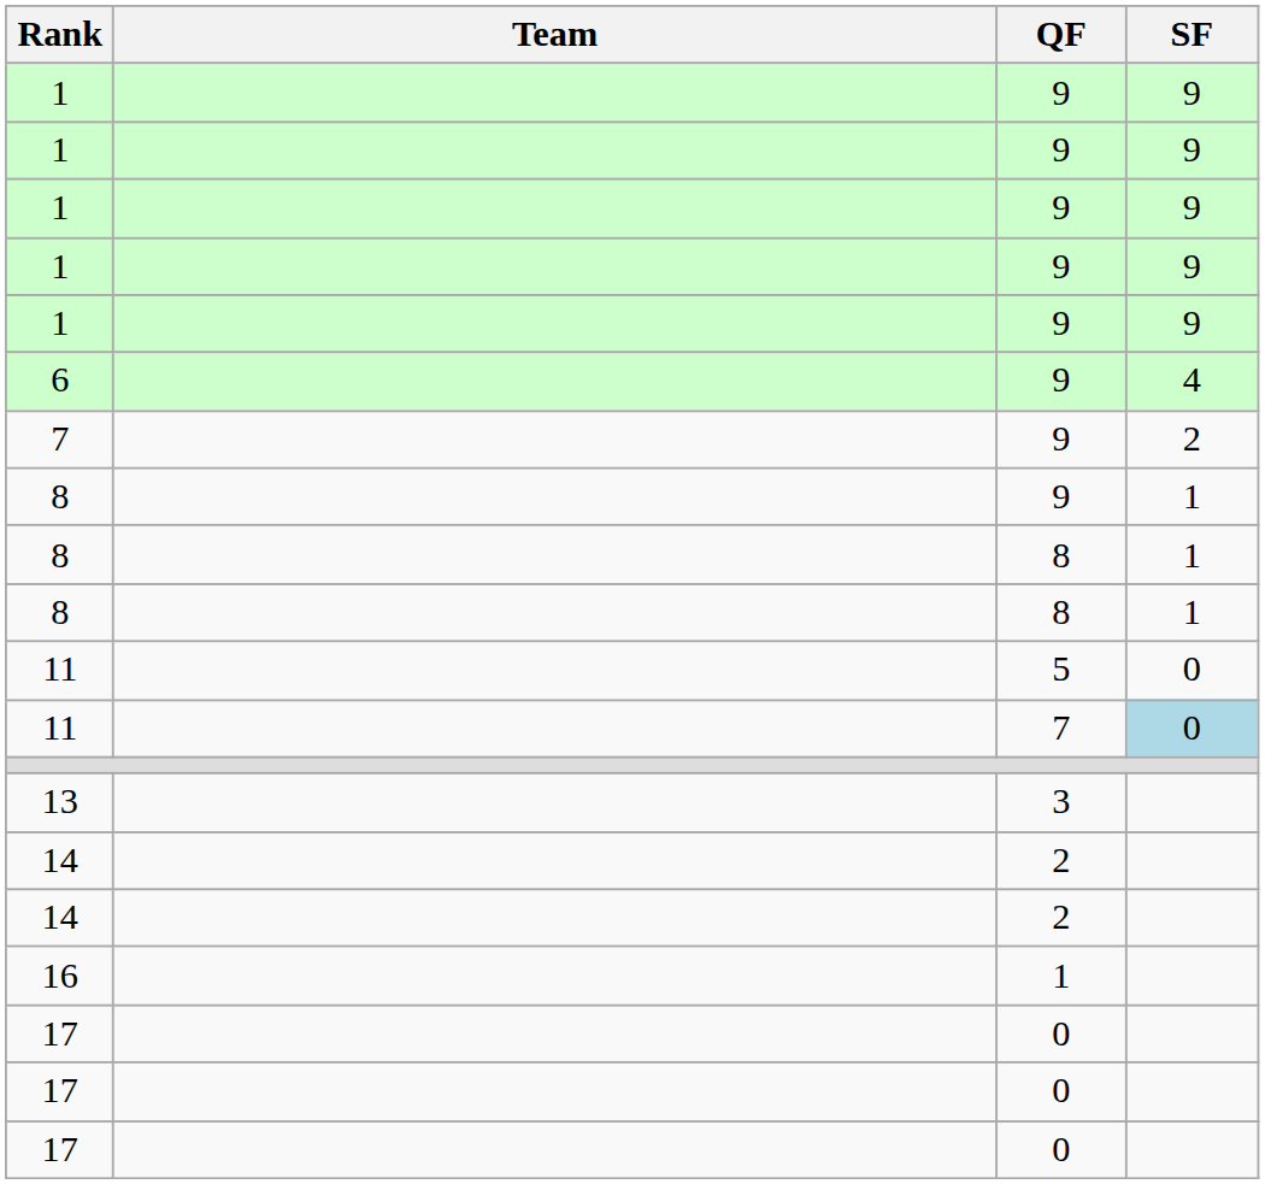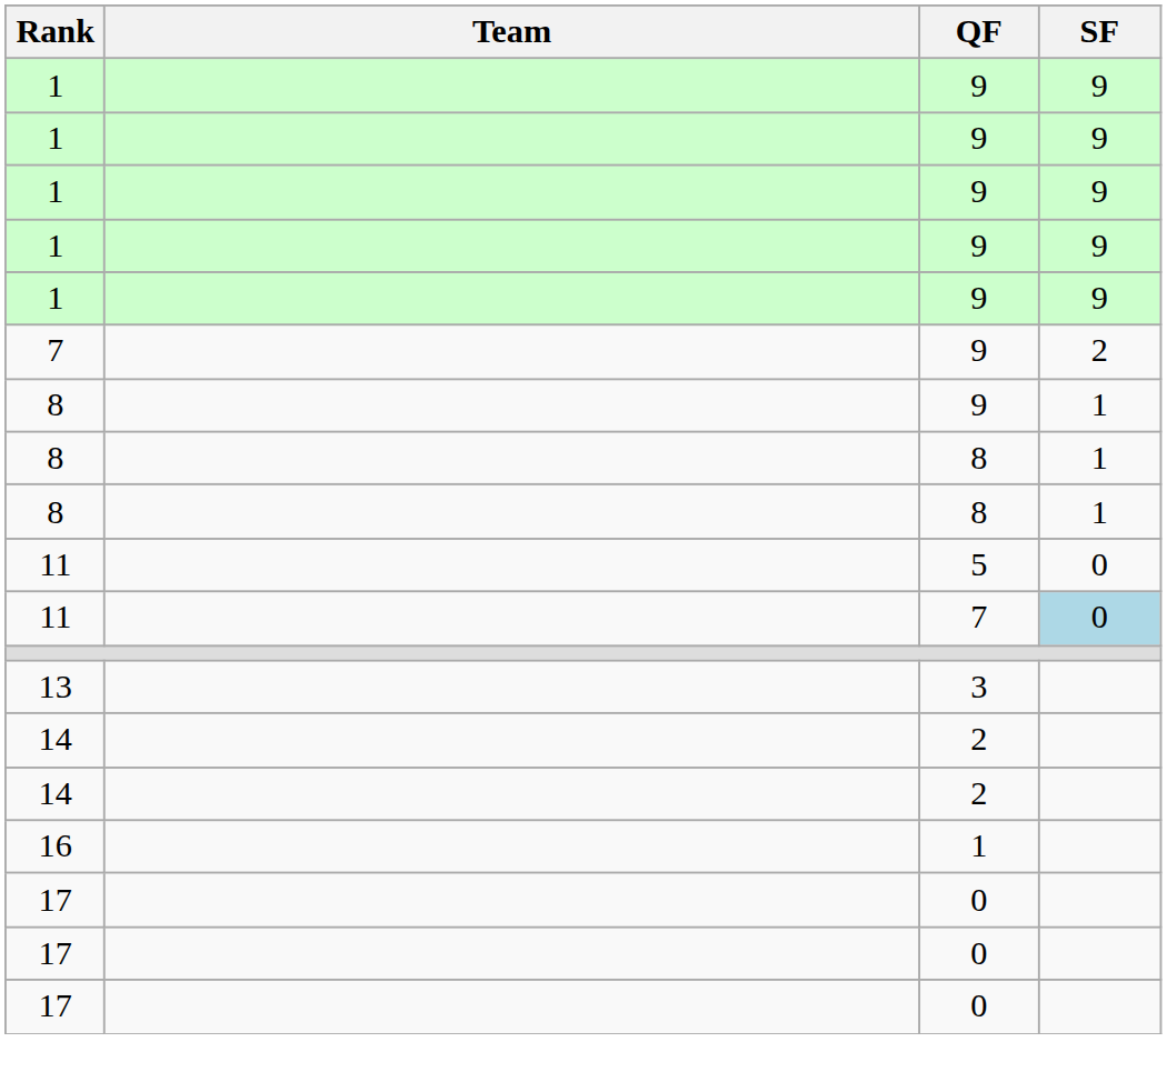- row: 6 | 9 | 4
